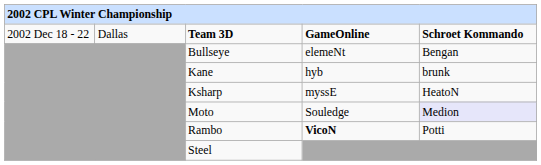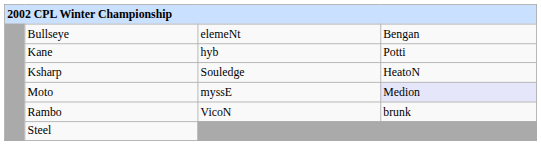- row: 2002 Dec 18 - 22 | Dallas | Team 3D | GameOnline | Schroet Kommando
Kane | column 5: brunk -> Potti
Ksharp | column 4: myssE -> Souledge
Moto | column 4: Souledge -> myssE
Rambo | column 4: bold -> normal
Rambo | column 5: Potti -> brunk
